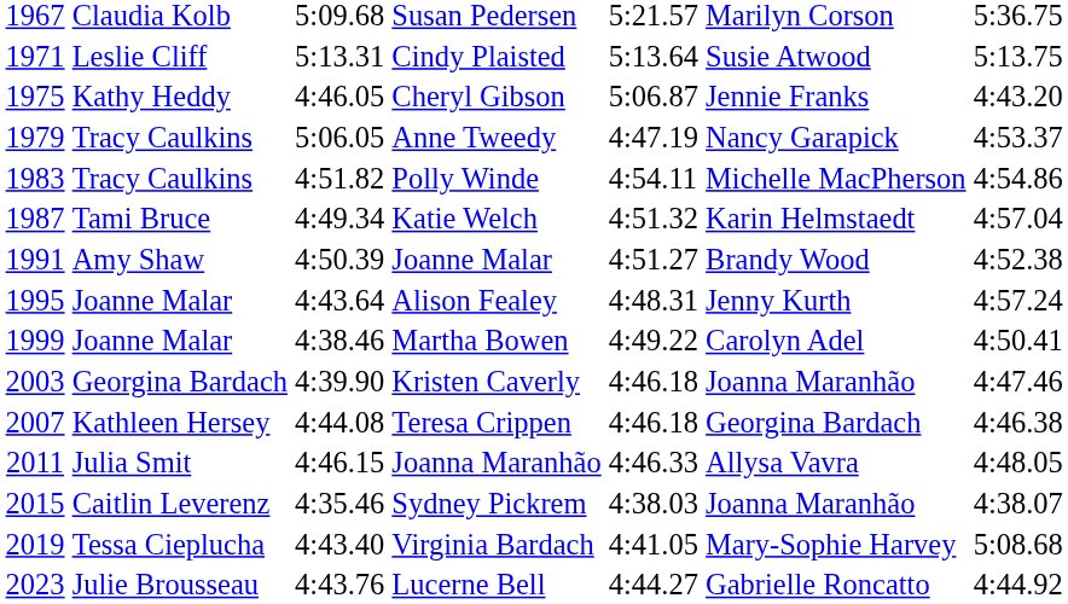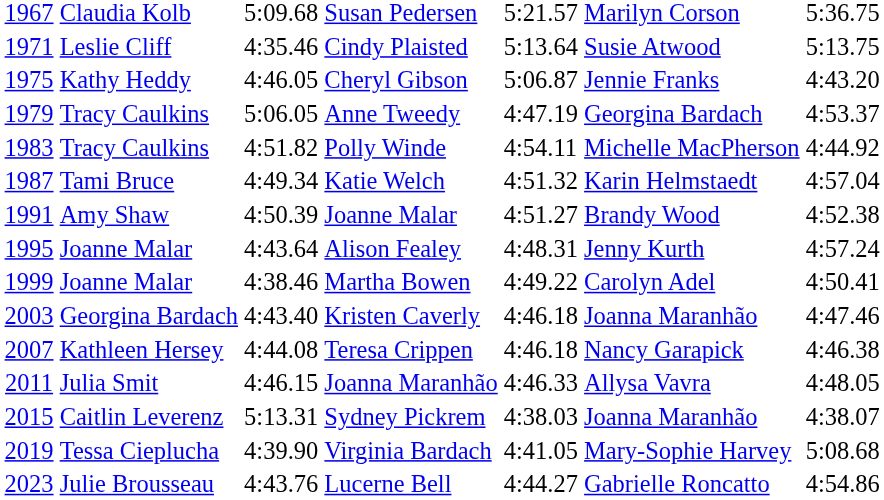Cindy Plaisted | column 3: 5:13.31 -> 4:35.46
Anne Tweedy | column 6: Nancy Garapick -> Georgina Bardach
Polly Winde | column 7: 4:54.86 -> 4:44.92
Kristen Caverly | column 3: 4:39.90 -> 4:43.40
Teresa Crippen | column 6: Georgina Bardach -> Nancy Garapick
Sydney Pickrem | column 3: 4:35.46 -> 5:13.31
Virginia Bardach | column 3: 4:43.40 -> 4:39.90
Lucerne Bell | column 7: 4:44.92 -> 4:54.86
